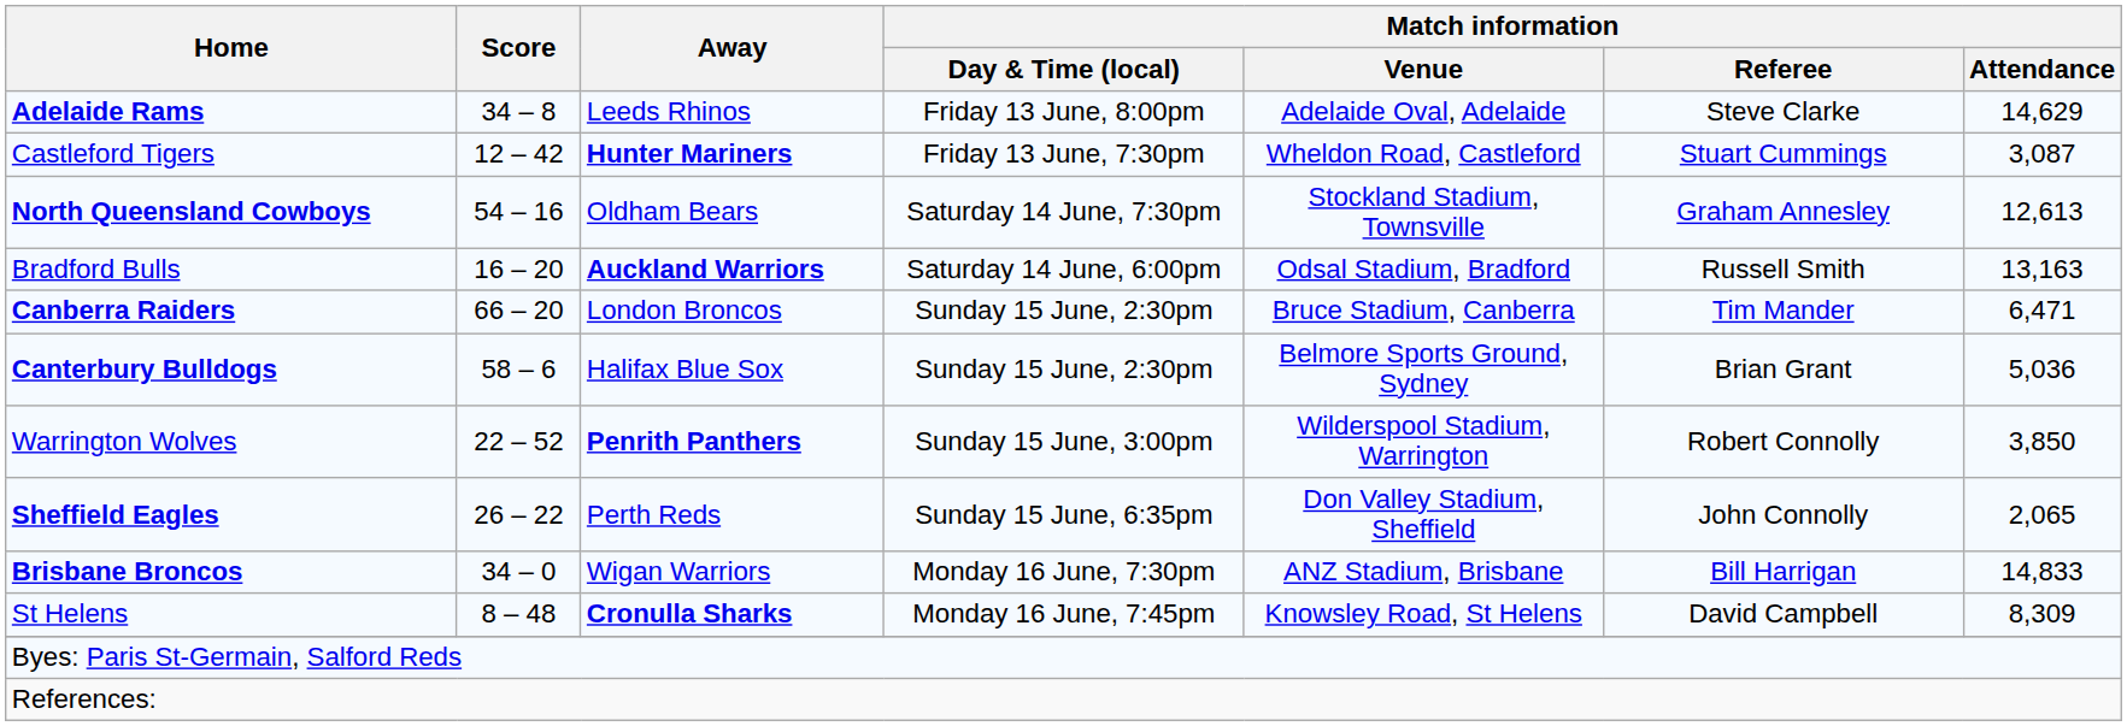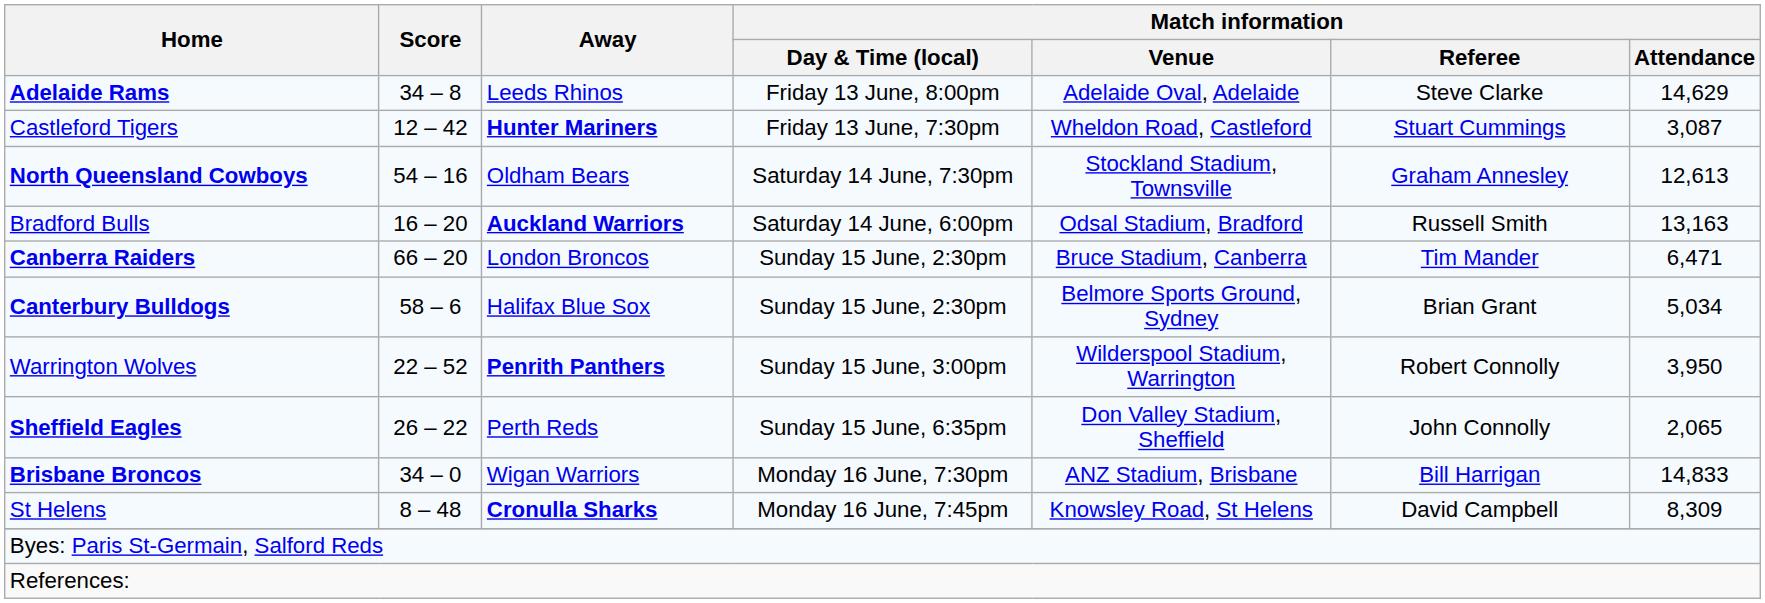Canterbury Bulldogs | Match information / Attendance: 5,036 -> 5,034
Warrington Wolves | Match information / Attendance: 3,850 -> 3,950
